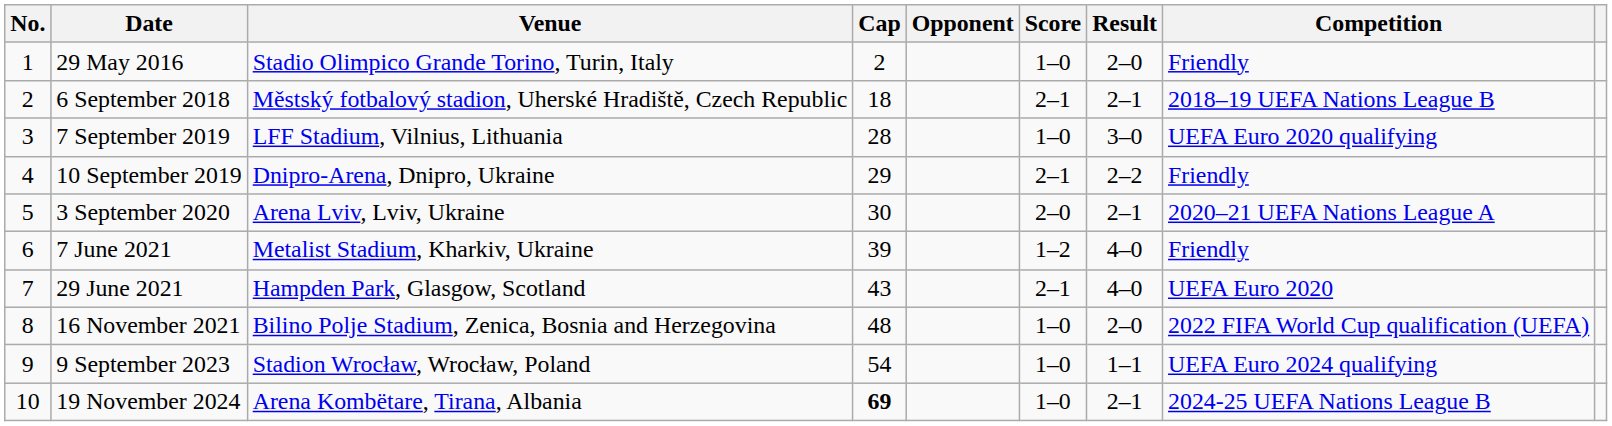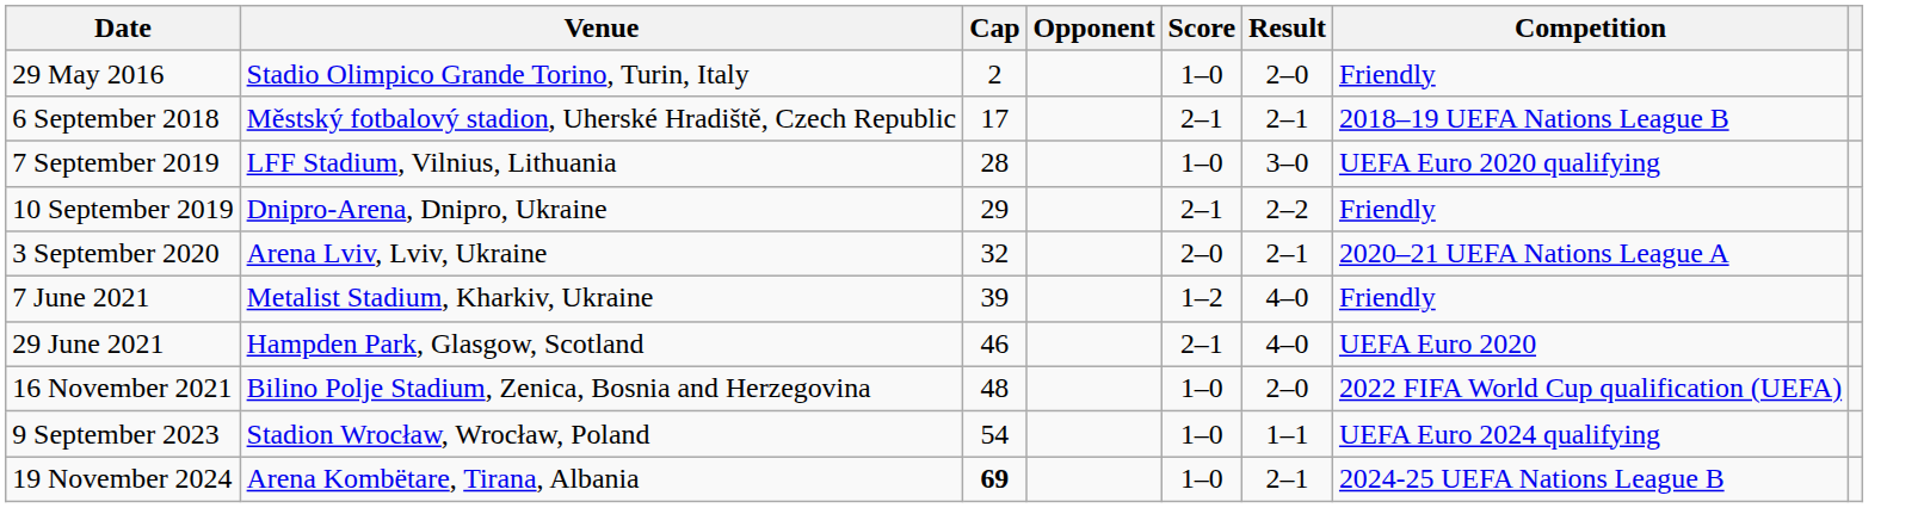- column: No. | 1 | 2 | 3 | 4 | 5 | 6 | 7 | 8 | 9 | 10
6 September 2018 | Cap: 18 -> 17
3 September 2020 | Cap: 30 -> 32
29 June 2021 | Cap: 43 -> 46
